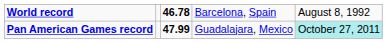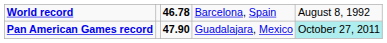Pan American Games record | column 3: 47.99 -> 47.90
